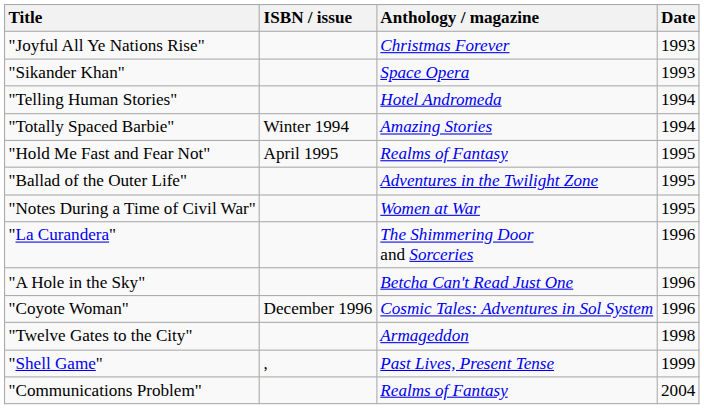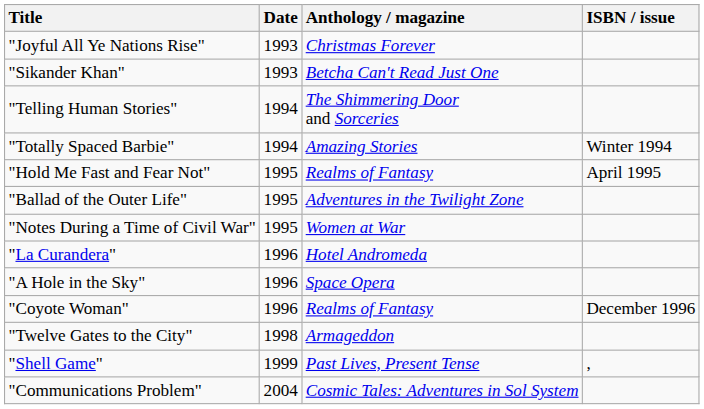columns swapped: Date <-> ISBN / issue
"Sikander Khan" | Anthology / magazine: Space Opera -> Betcha Can't Read Just One
"Telling Human Stories" | Anthology / magazine: Hotel Andromeda -> The Shimmering Door and Sorceries
"La Curandera" | Anthology / magazine: The Shimmering Door and Sorceries -> Hotel Andromeda
"A Hole in the Sky" | Anthology / magazine: Betcha Can't Read Just One -> Space Opera
"Coyote Woman" | Anthology / magazine: Cosmic Tales: Adventures in Sol System -> Realms of Fantasy
"Communications Problem" | Anthology / magazine: Realms of Fantasy -> Cosmic Tales: Adventures in Sol System
